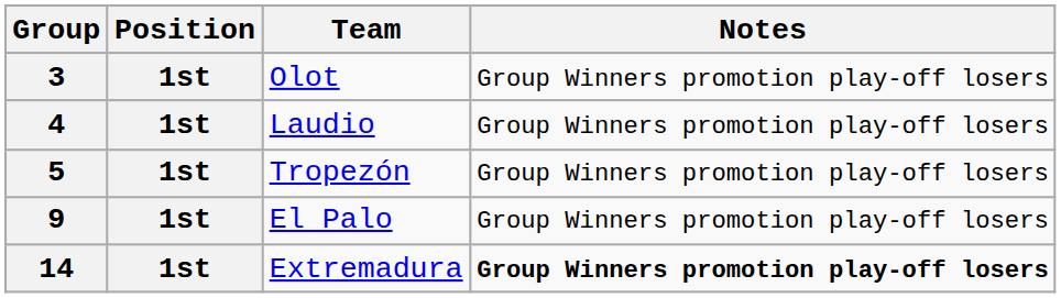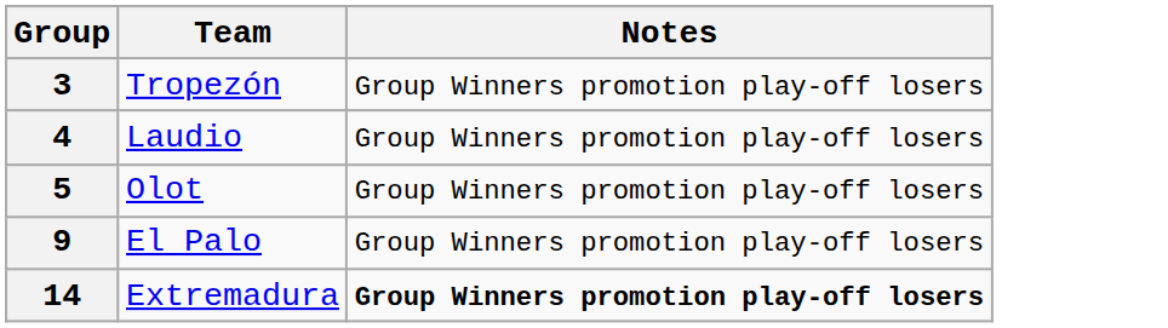- column: Position | 1st | 1st | 1st | 1st | 1st
3 | Team: Olot -> Tropezón
5 | Team: Tropezón -> Olot
